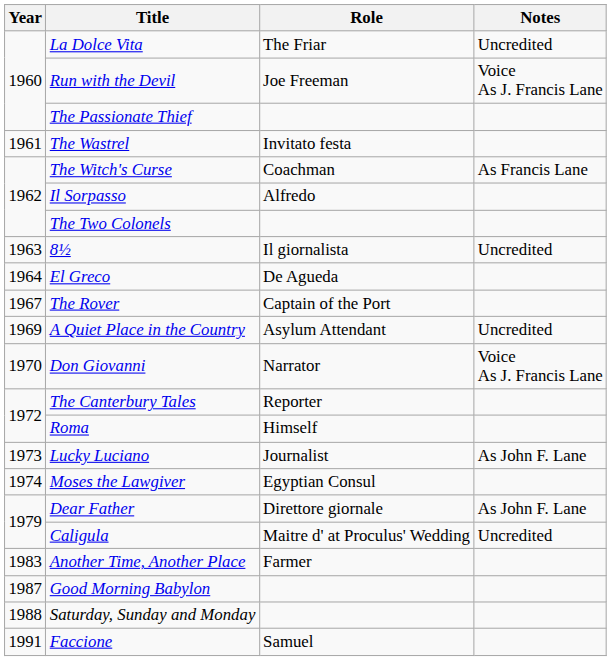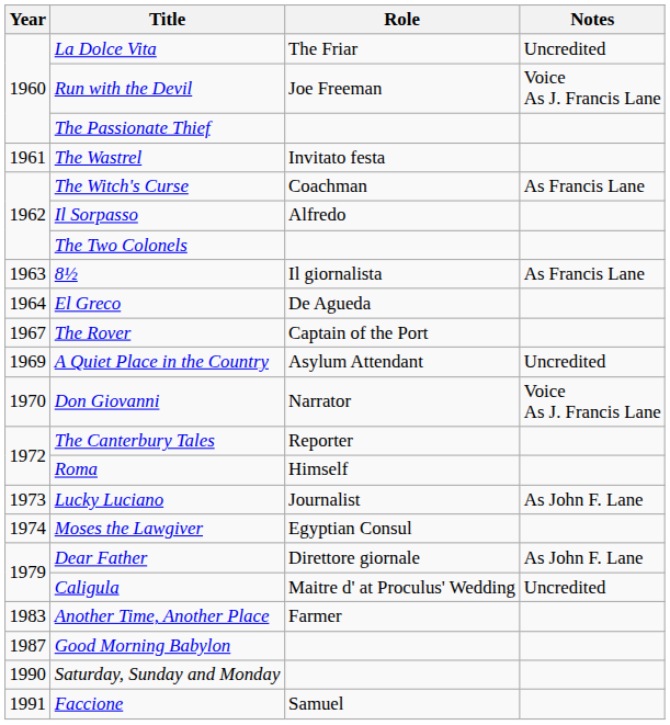8½ | Notes: Uncredited -> As Francis Lane
Saturday, Sunday and Monday | Year: 1988 -> 1990
